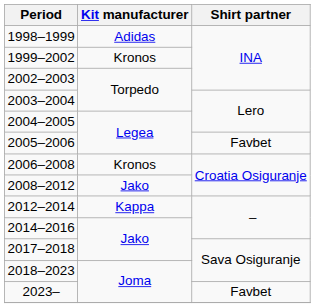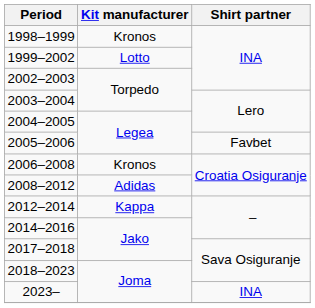1998–1999 | Kit manufacturer: Adidas -> Kronos
1999–2002 | Kit manufacturer: Kronos -> Lotto
2008–2012 | Kit manufacturer: Jako -> Adidas
2023– | Shirt partner: Favbet -> INA
